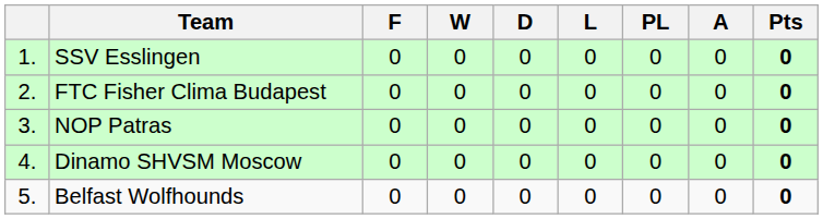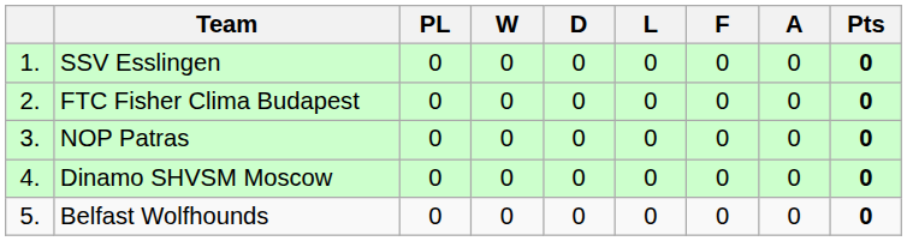columns swapped: PL <-> F
